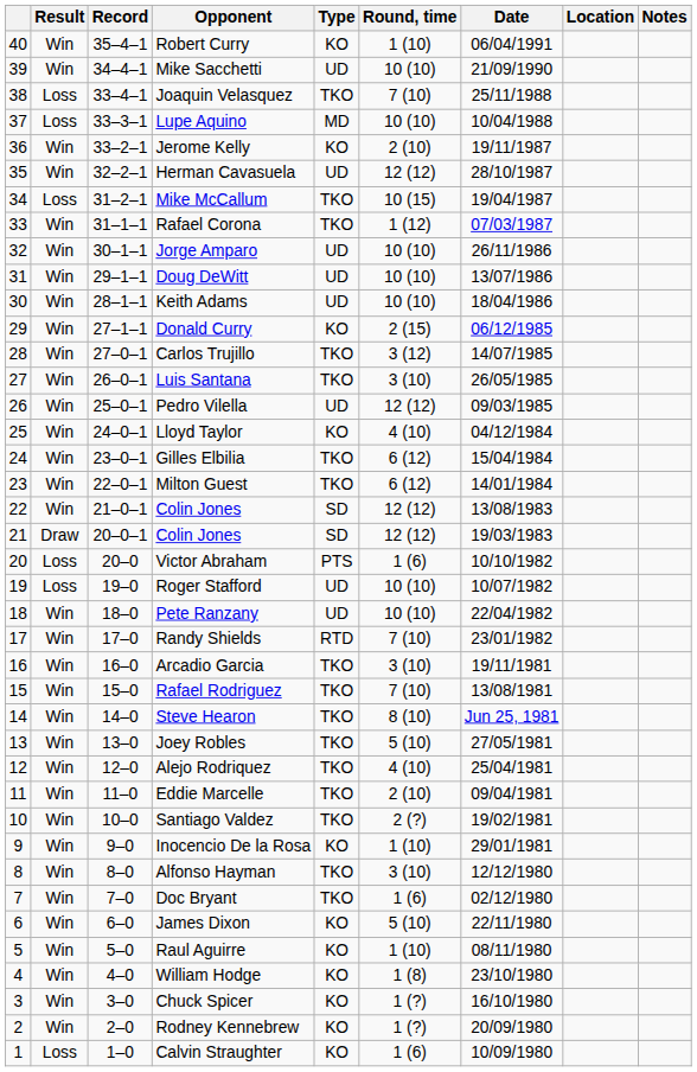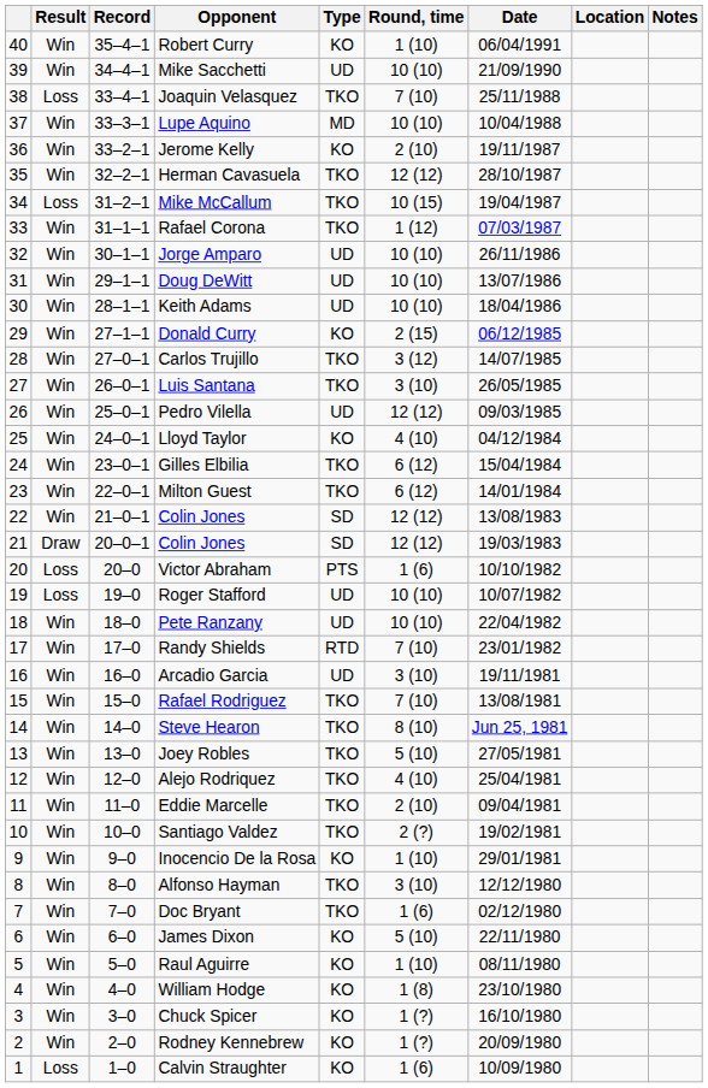Lupe Aquino | Result: Loss -> Win
Herman Cavasuela | Type: UD -> TKO
Arcadio Garcia | Type: TKO -> UD
